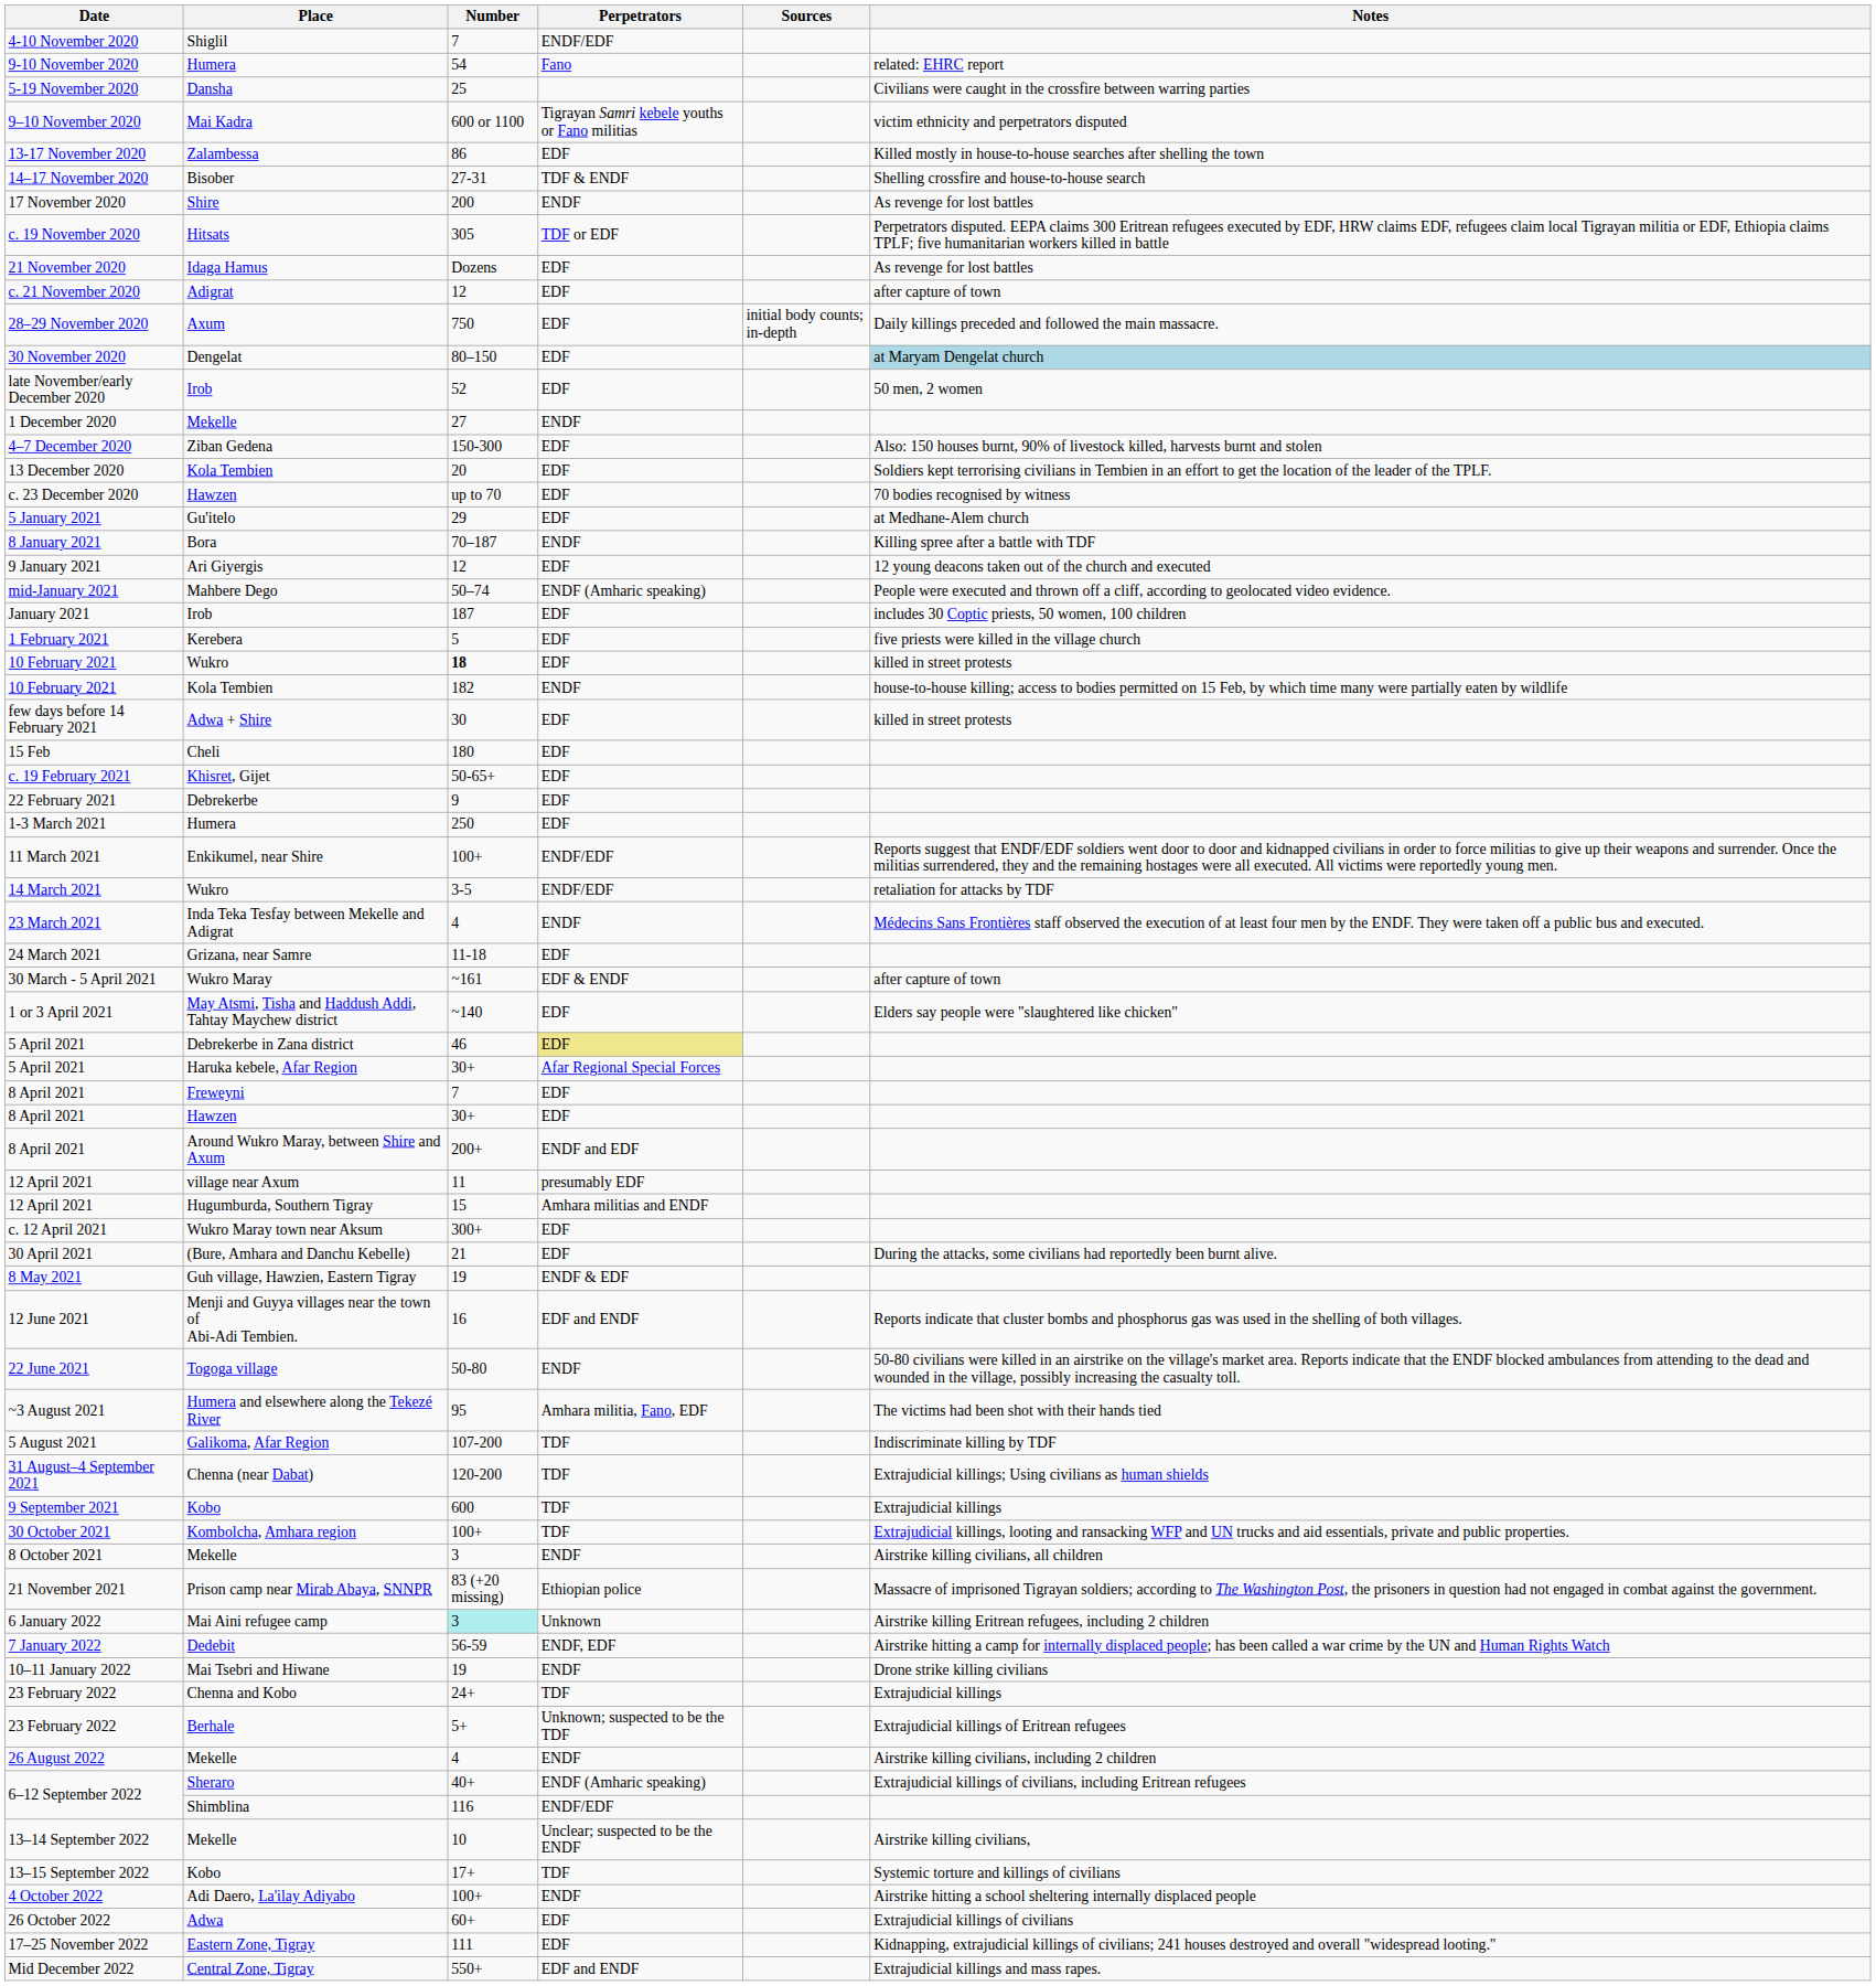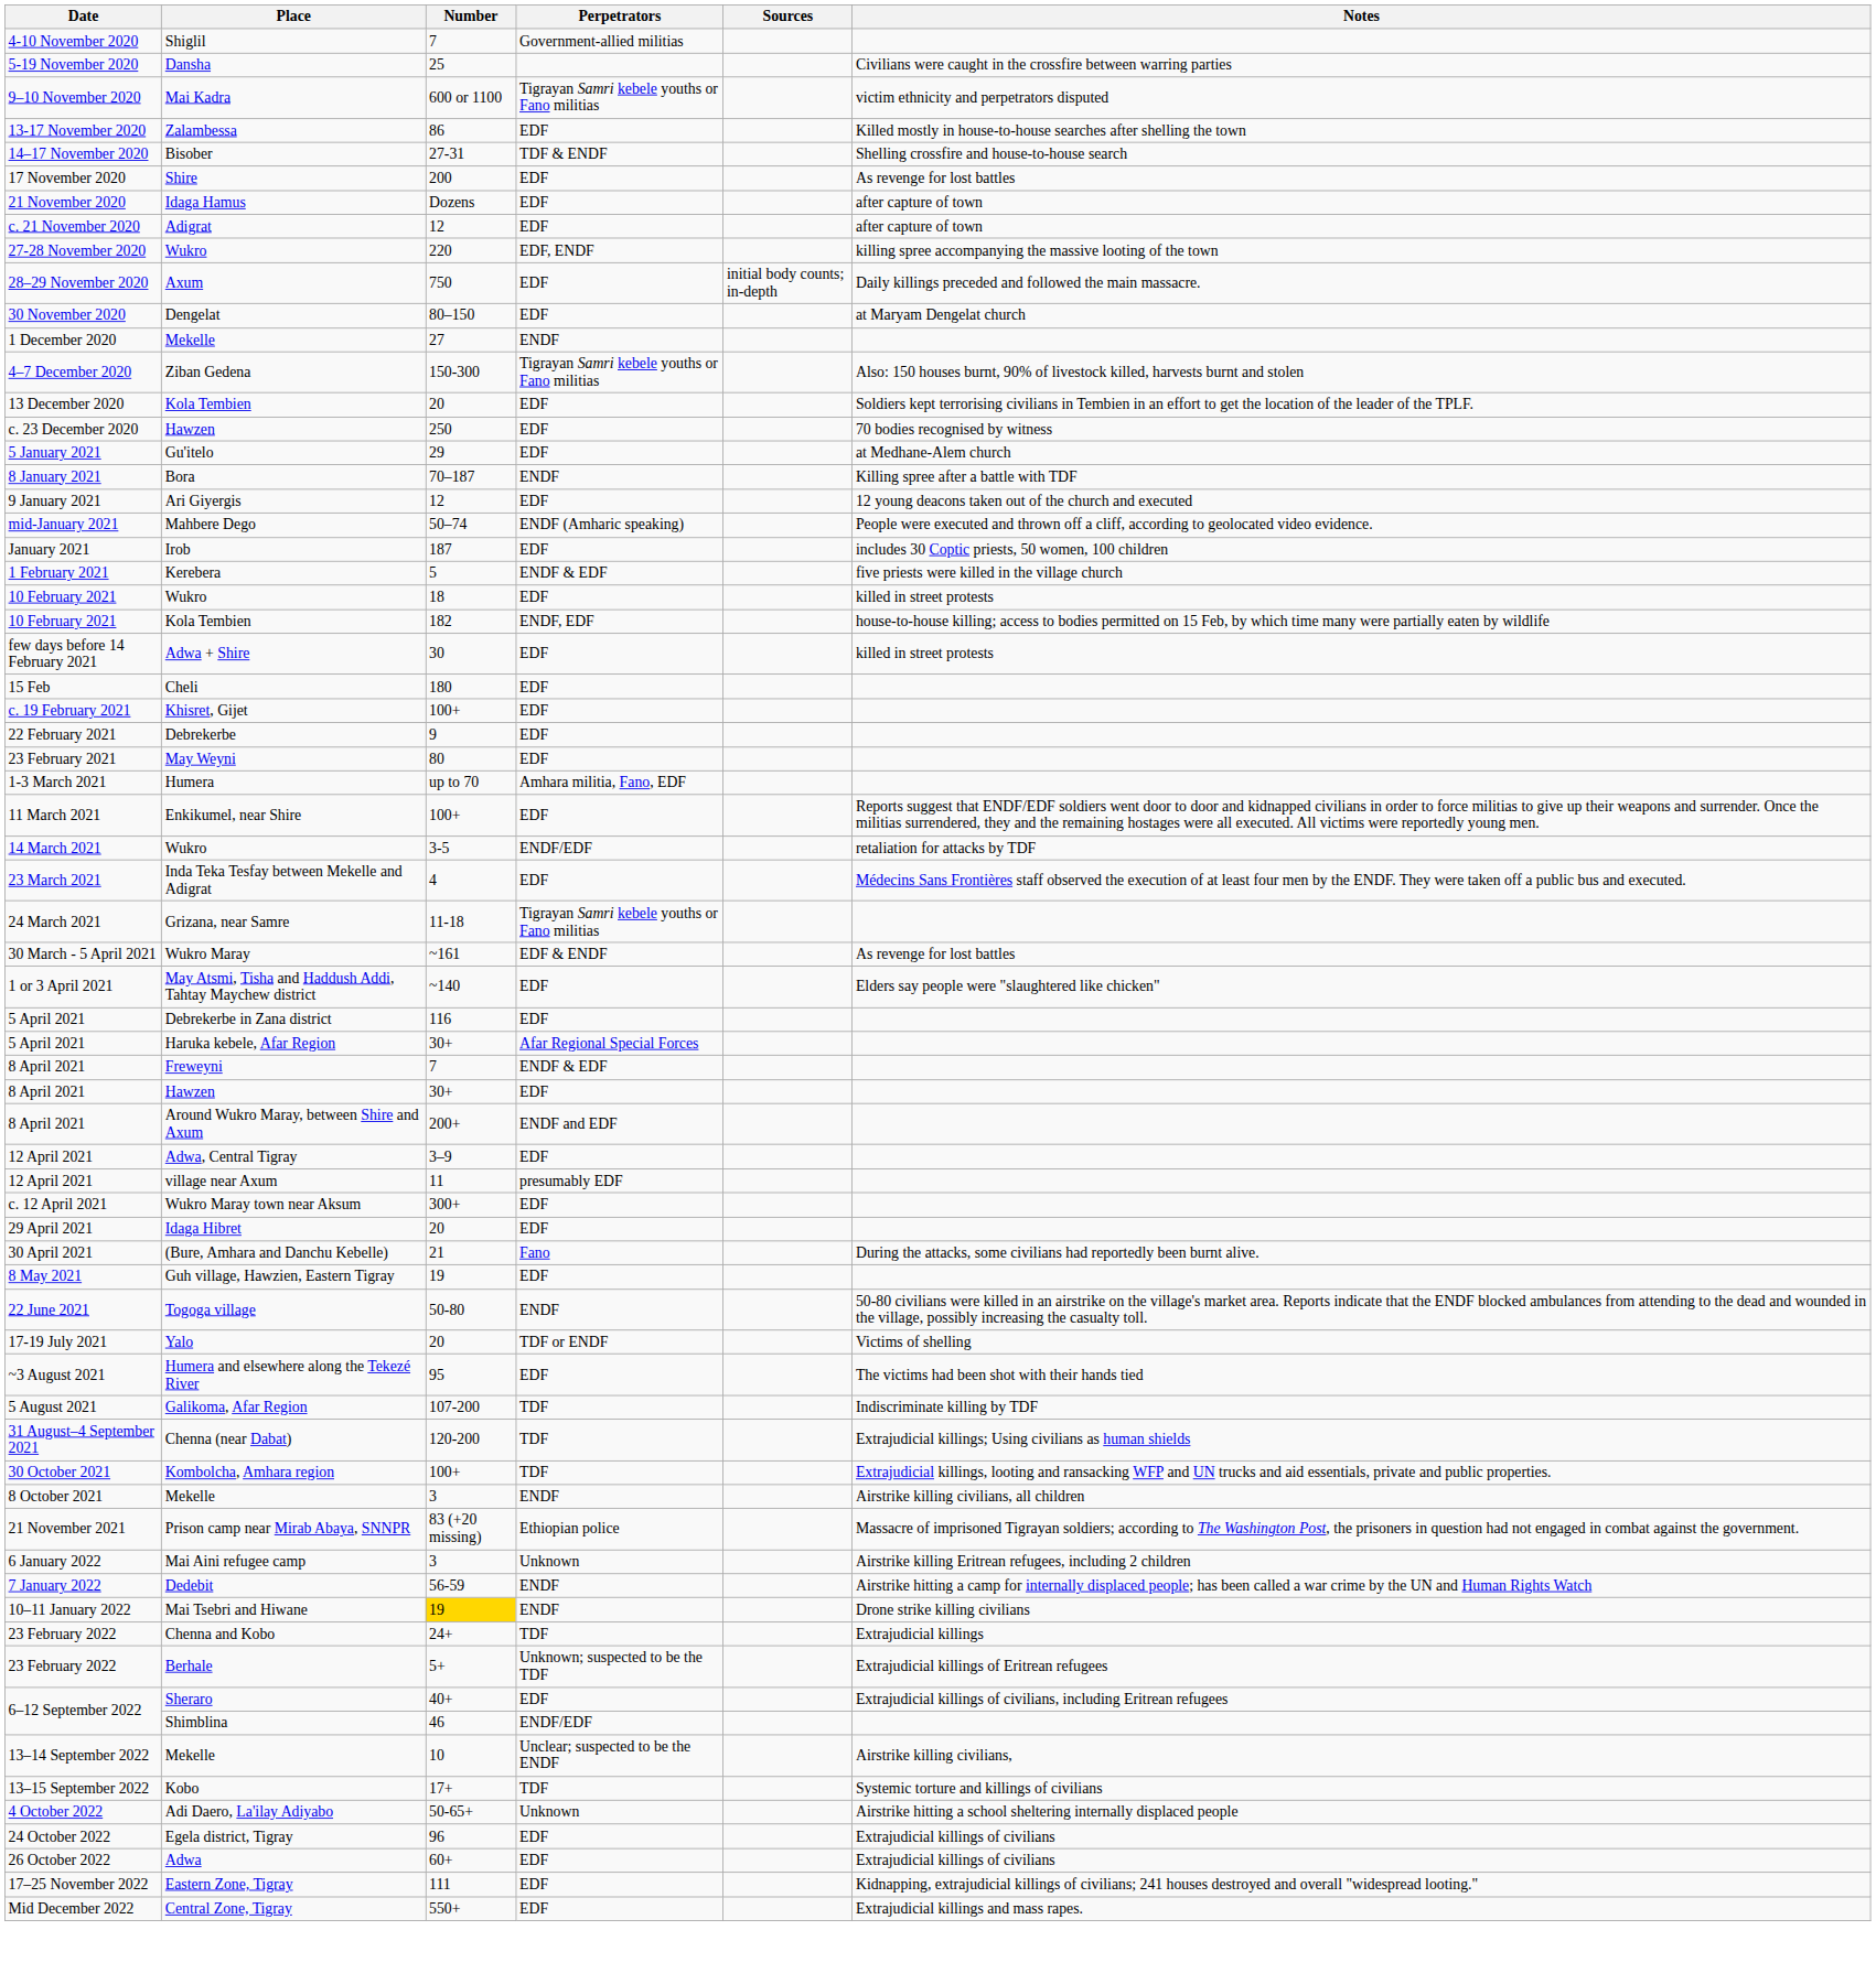4-10 November 2020 | Perpetrators: ENDF/EDF -> Government-allied militias
- row: 9-10 November 2020 | Humera | 54 | Fano | related: EHRC report
17 November 2020 | Perpetrators: ENDF -> EDF
- row: c. 19 November 2020 | Hitsats | 305 | TDF or EDF | Perpetrators disputed. EEPA claims 300 Eritrean refugees executed by EDF, HRW claims EDF, refugees claim local Tigrayan militia or EDF, Ethiopia claims TPLF; five humanitarian workers killed in battle
21 November 2020 | Notes: As revenge for lost battles -> after capture of town
+ row: 27-28 November 2020 | Wukro | 220 | EDF, ENDF | killing spree accompanying the massive looting of the town
30 November 2020 | Notes: lightblue background -> no background
- row: late November/early December 2020 | Irob | 52 | EDF | 50 men, 2 women
4–7 December 2020 | Perpetrators: EDF -> Tigrayan Samri kebele youths or Fano militias
c. 23 December 2020 | Number: up to 70 -> 250
1 February 2021 | Perpetrators: EDF -> ENDF & EDF
10 February 2021 / Wukro | Number: bold -> normal
10 February 2021 / Kola Tembien | Perpetrators: ENDF -> ENDF, EDF
c. 19 February 2021 | Number: 50-65+ -> 100+
+ row: 23 February 2021 | May Weyni | 80 | EDF
1-3 March 2021 | Number: 250 -> up to 70
1-3 March 2021 | Perpetrators: EDF -> Amhara militia, Fano, EDF
11 March 2021 | Perpetrators: ENDF/EDF -> EDF
23 March 2021 | Perpetrators: ENDF -> EDF
24 March 2021 | Perpetrators: EDF -> Tigrayan Samri kebele youths or Fano militias
30 March - 5 April 2021 | Notes: after capture of town -> As revenge for lost battles
5 April 2021 / Debrekerbe in Zana district | Number: 46 -> 116
5 April 2021 / Debrekerbe in Zana district | Perpetrators: khaki background -> no background
8 April 2021 / Freweyni | Perpetrators: EDF -> ENDF & EDF
+ row: 12 April 2021 | Adwa, Central Tigray | 3–9 | EDF
- row: 12 April 2021 | Hugumburda, Southern Tigray | 15 | Amhara militias and ENDF
+ row: 29 April 2021 | Idaga Hibret | 20 | EDF
30 April 2021 | Perpetrators: EDF -> Fano
8 May 2021 | Perpetrators: ENDF & EDF -> EDF
- row: 12 June 2021 | Menji and Guyya villages near the town of Abi-Adi Tembien. | 16 | EDF and ENDF | Reports indicate that cluster bombs and phosphorus gas was used in the shelling of both villages.
+ row: 17-19 July 2021 | Yalo | 20 | TDF or ENDF | Victims of shelling
~3 August 2021 | Perpetrators: Amhara militia, Fano, EDF -> EDF
- row: 9 September 2021 | Kobo | 600 | TDF | Extrajudicial killings
6 January 2022 | Number: paleturquoise background -> no background
7 January 2022 | Perpetrators: ENDF, EDF -> ENDF
10–11 January 2022 | Number: no background -> gold background
- row: 26 August 2022 | Mekelle | 4 | ENDF | Airstrike killing civilians, including 2 children
6–12 September 2022 / Sheraro | Perpetrators: ENDF (Amharic speaking) -> EDF
6–12 September 2022 / Shimblina | Number: 116 -> 46
4 October 2022 | Number: 100+ -> 50-65+
4 October 2022 | Perpetrators: ENDF -> Unknown
+ row: 24 October 2022 | Egela district, Tigray | 96 | EDF | Extrajudicial killings of civilians
Mid December 2022 | Perpetrators: EDF and ENDF -> EDF
